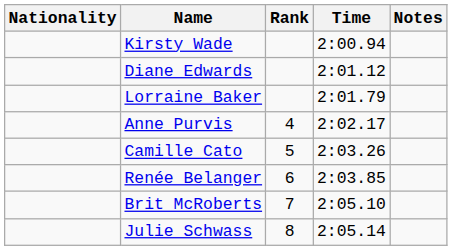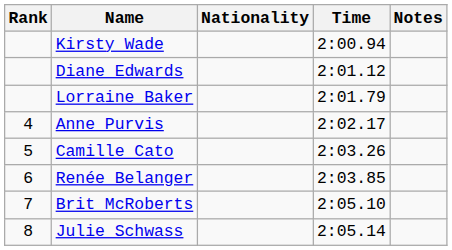columns swapped: Rank <-> Nationality
